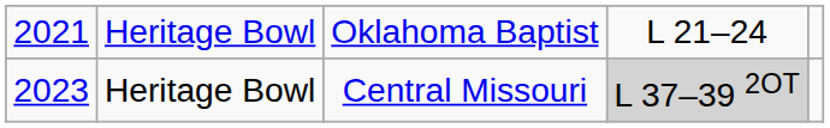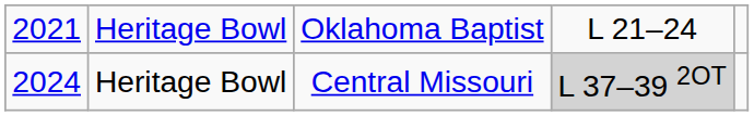Heritage Bowl / Central Missouri | column 1: 2023 -> 2024
